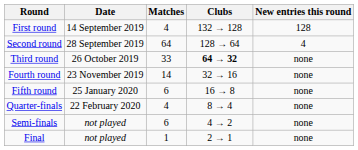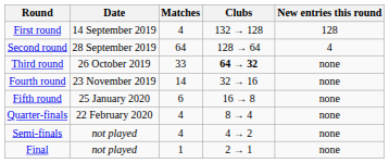Semi-finals | Matches: 6 -> 4
